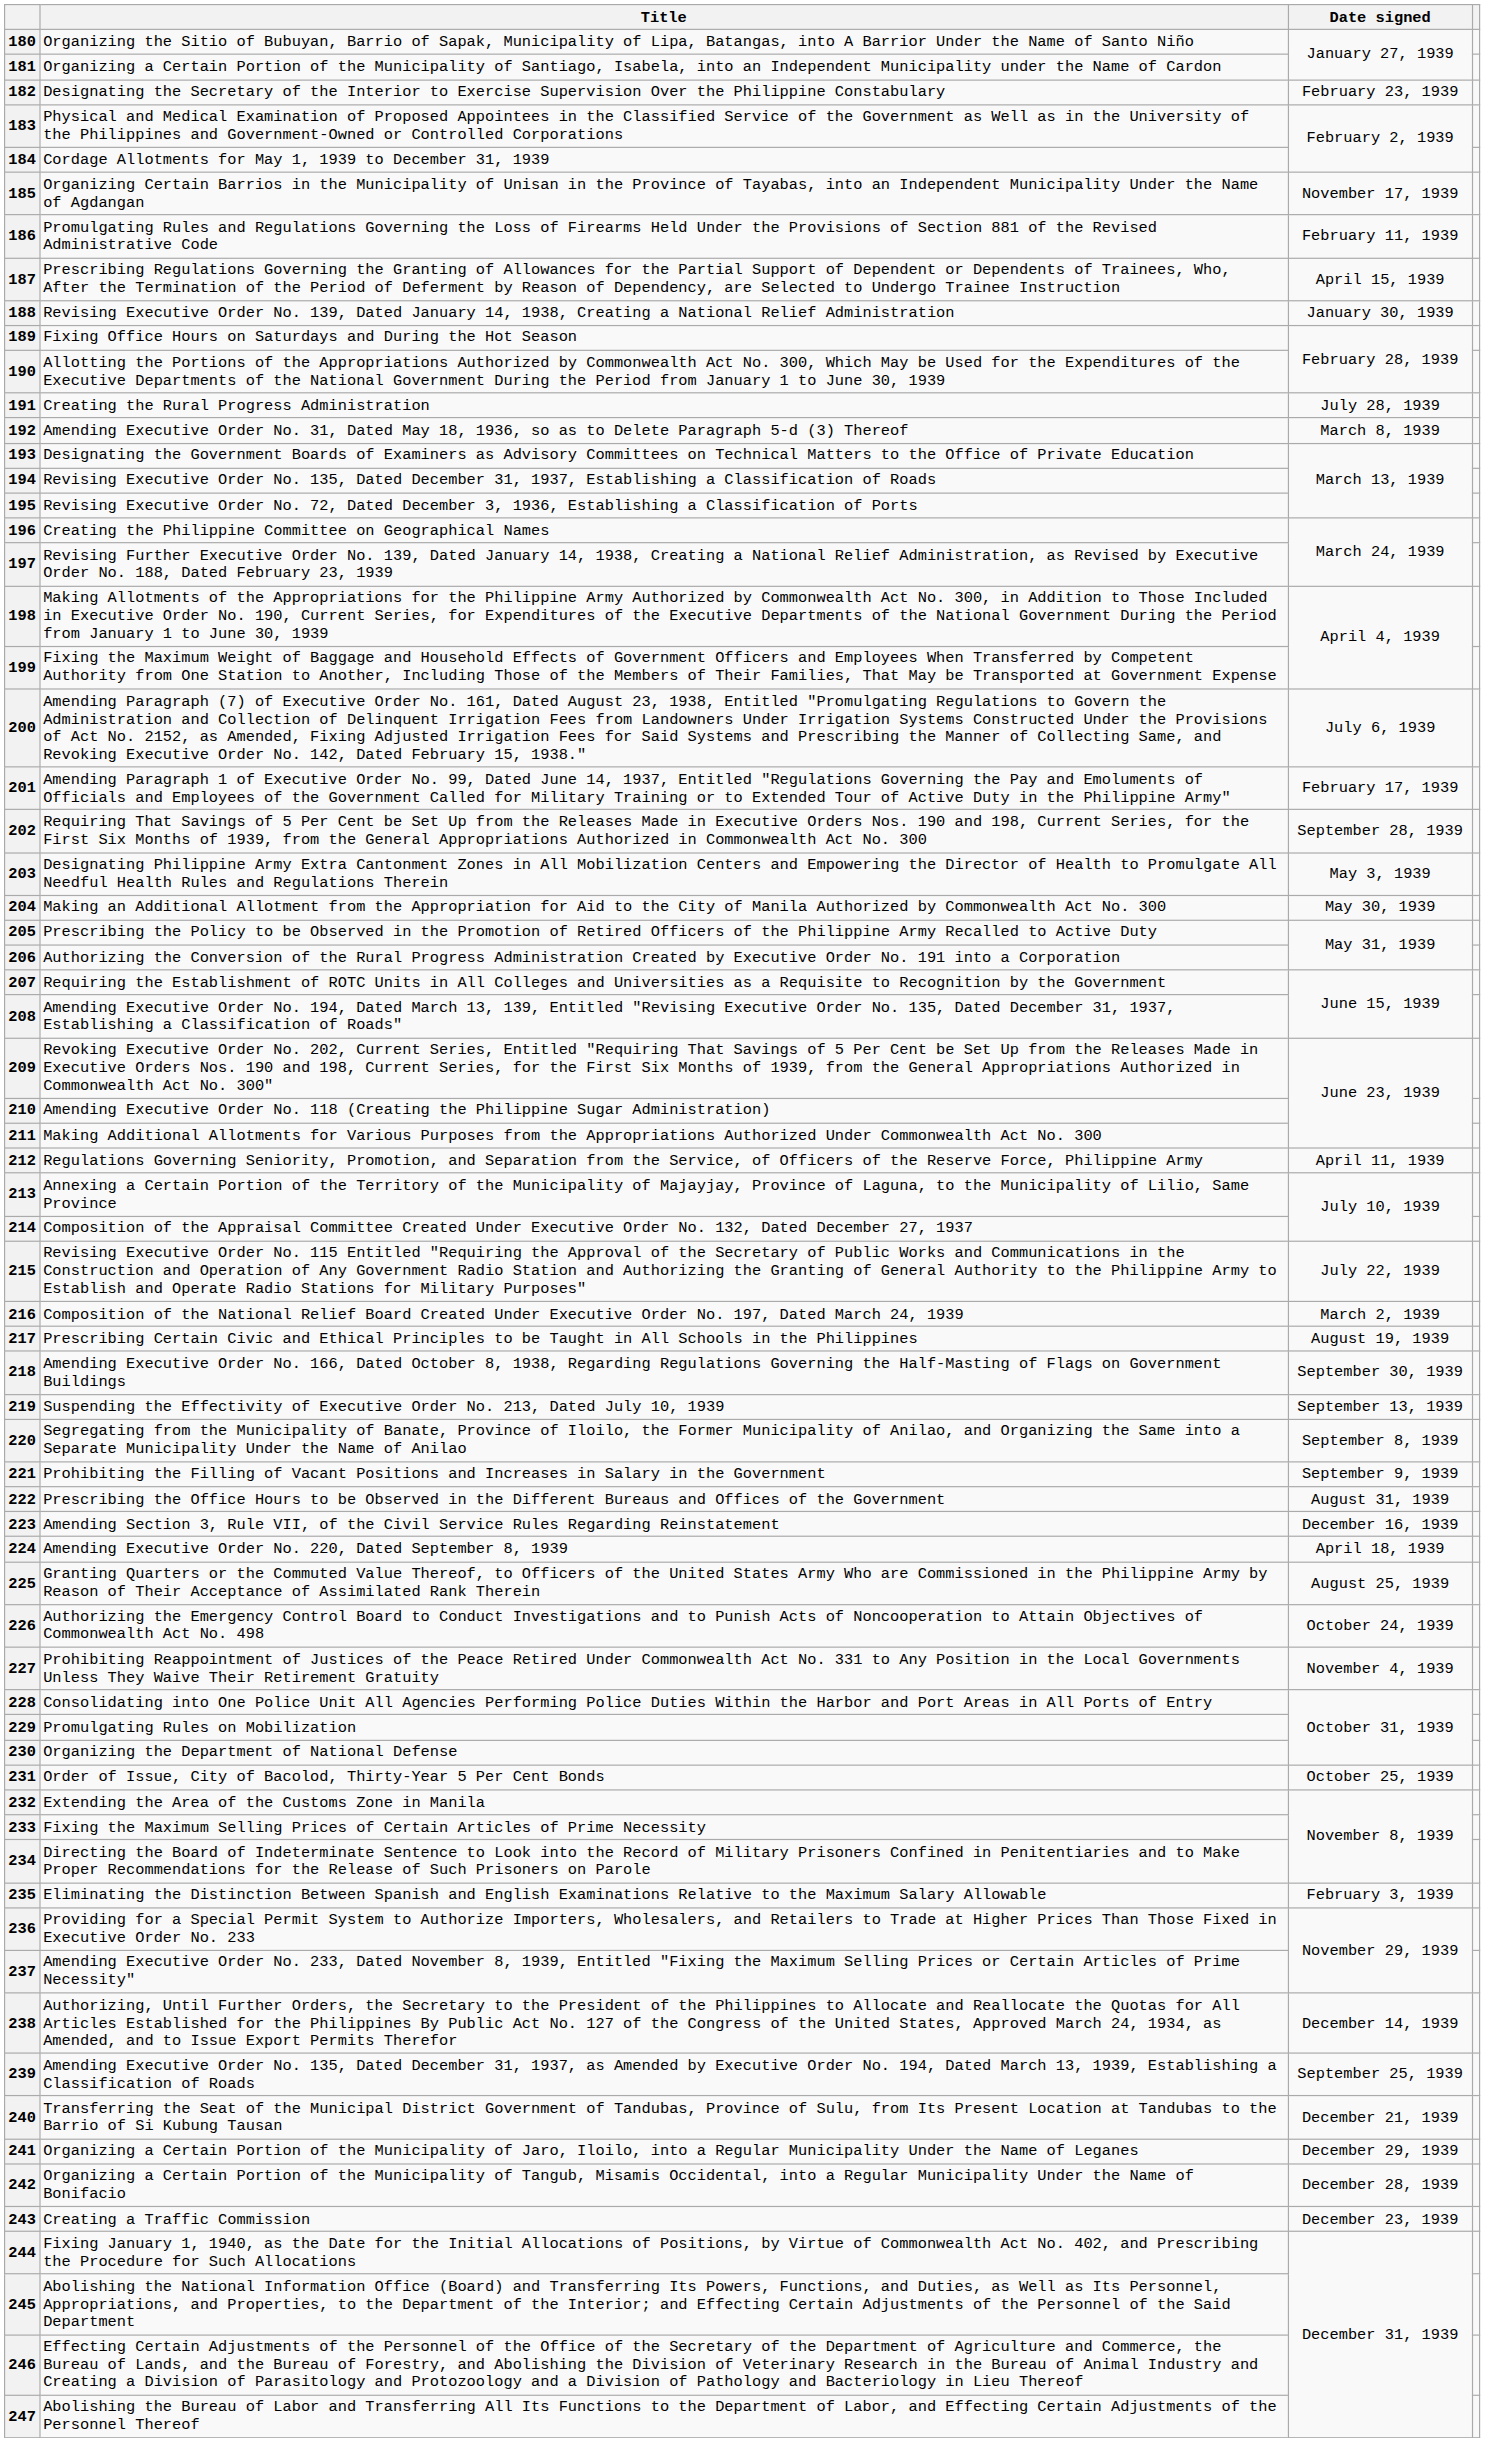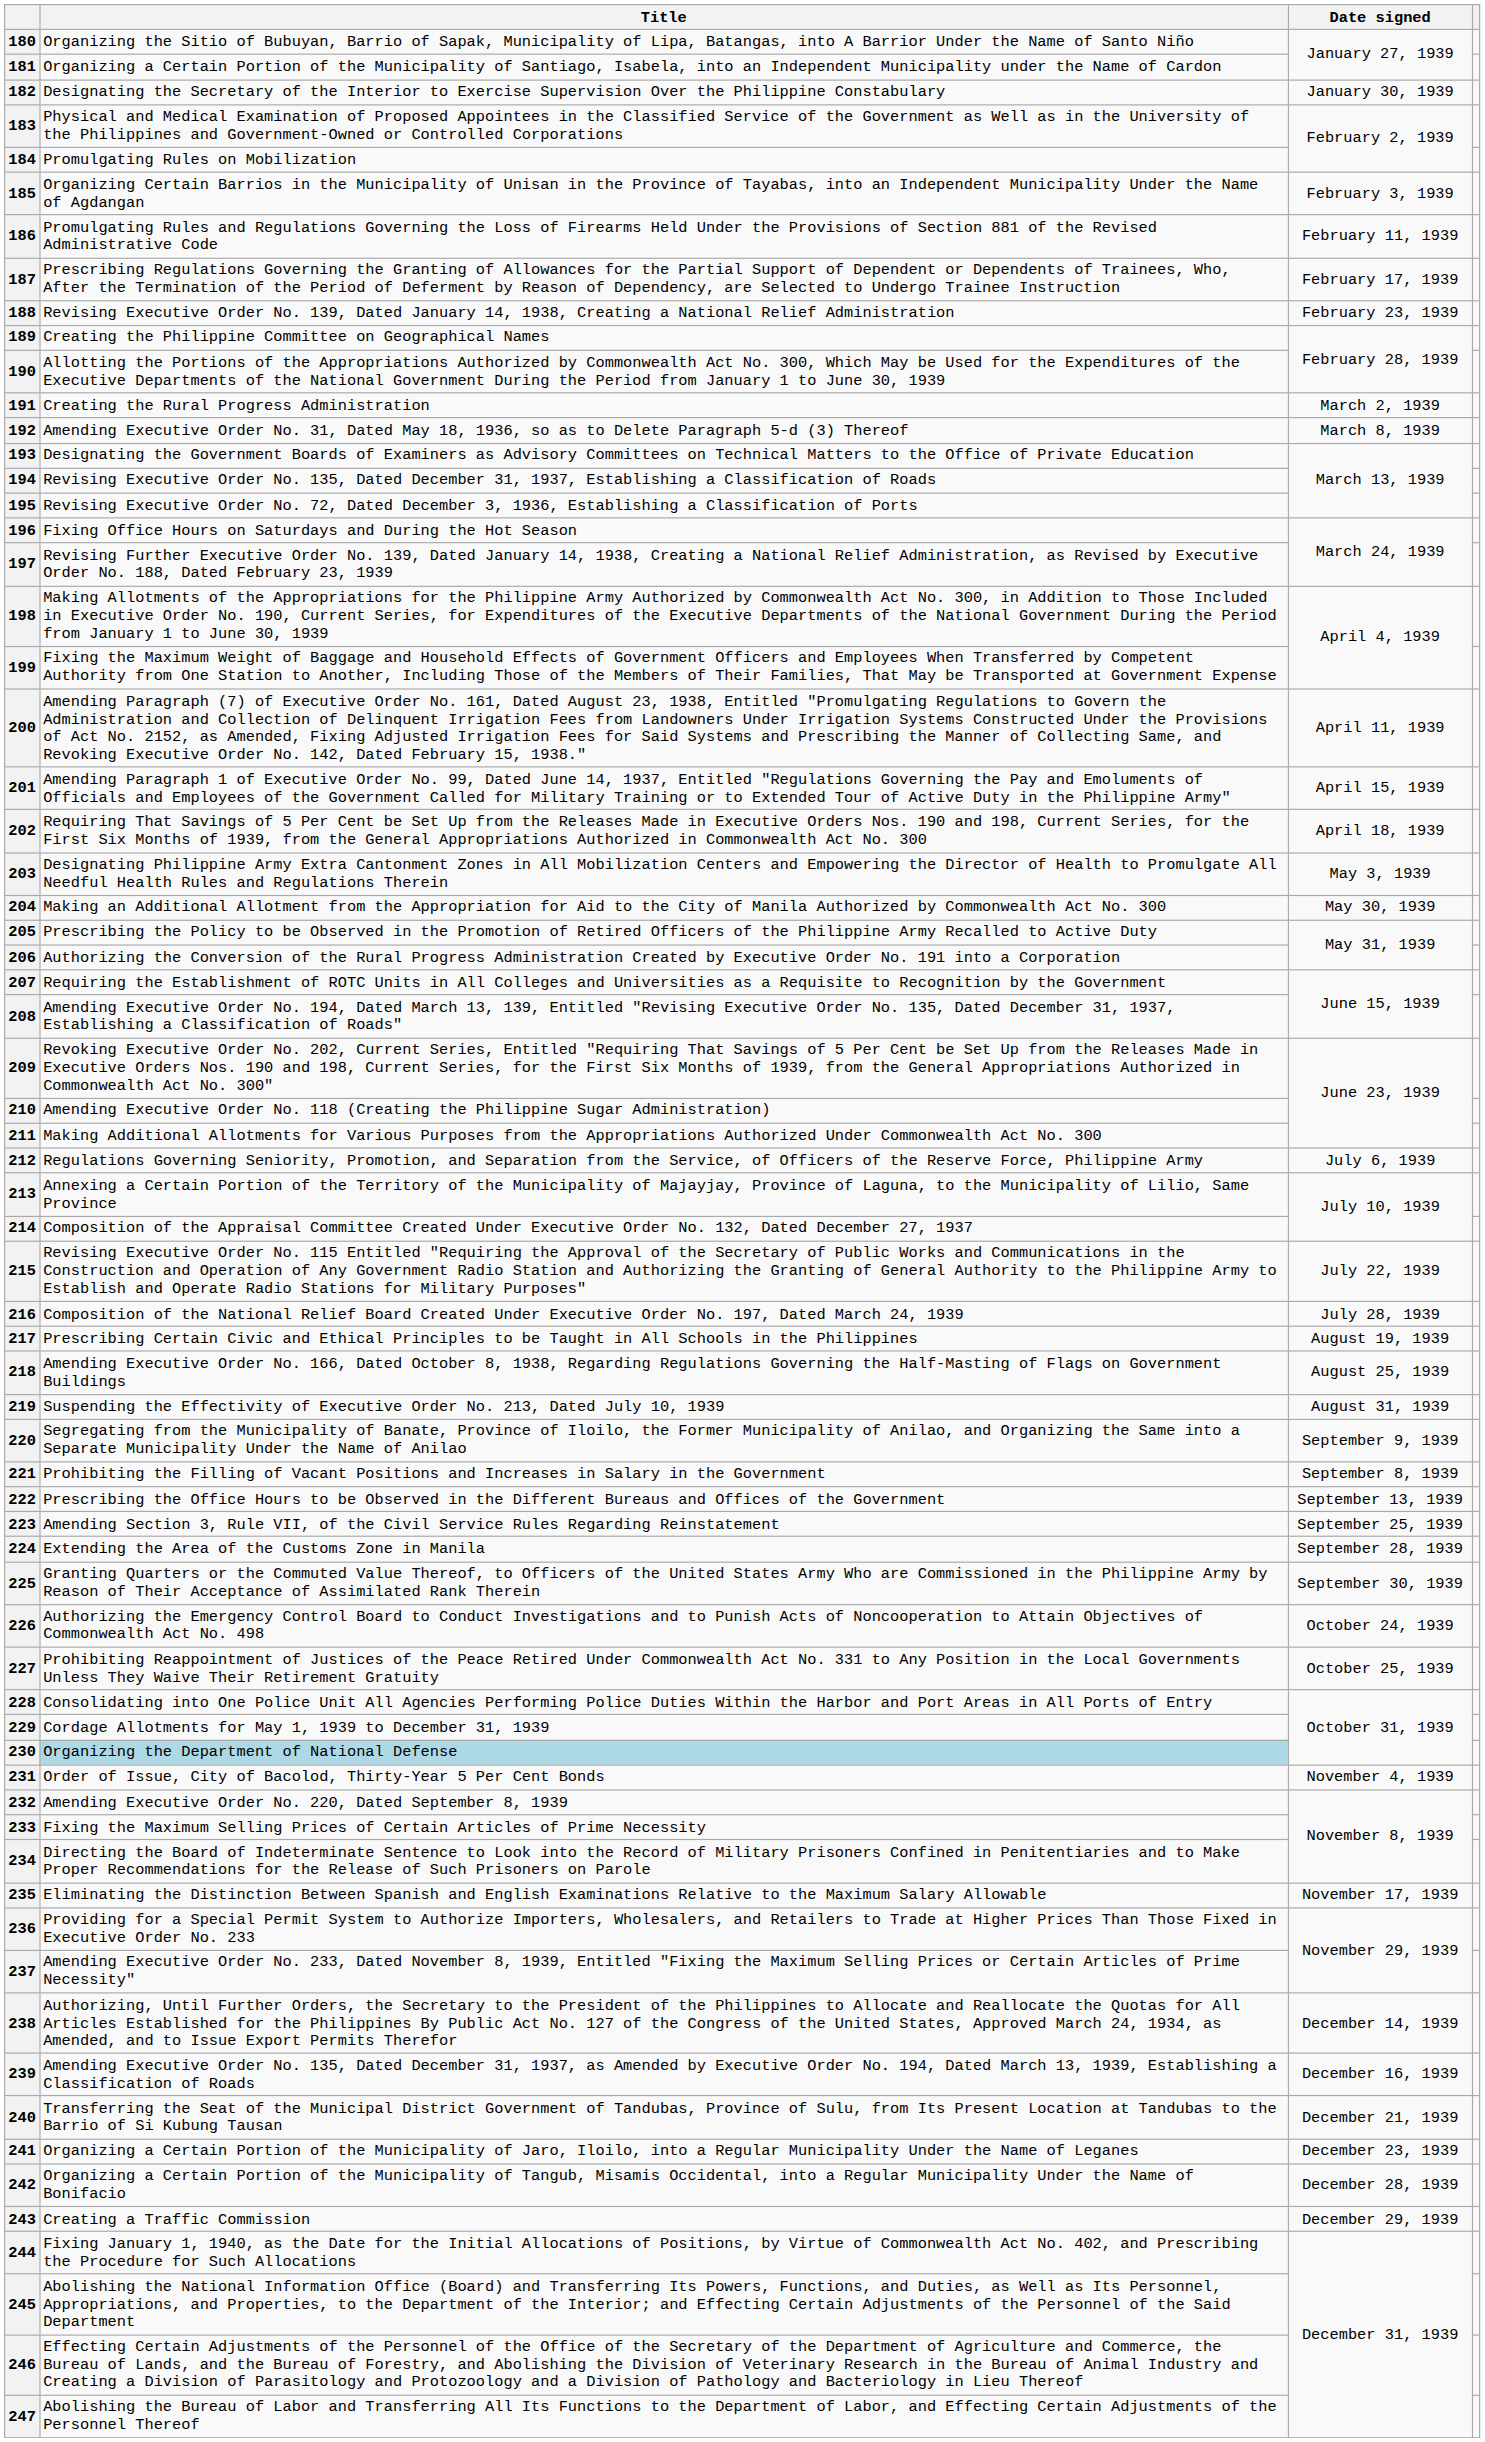182 | Date signed: February 23, 1939 -> January 30, 1939
184 | Title: Cordage Allotments for May 1, 1939 to December 31, 1939 -> Promulgating Rules on Mobilization
185 | Date signed: November 17, 1939 -> February 3, 1939
187 | Date signed: April 15, 1939 -> February 17, 1939
188 | Date signed: January 30, 1939 -> February 23, 1939
189 | Title: Fixing Office Hours on Saturdays and During the Hot Season -> Creating the Philippine Committee on Geographical Names
191 | Date signed: July 28, 1939 -> March 2, 1939
196 | Title: Creating the Philippine Committee on Geographical Names -> Fixing Office Hours on Saturdays and During the Hot Season
200 | Date signed: July 6, 1939 -> April 11, 1939
201 | Date signed: February 17, 1939 -> April 15, 1939
202 | Date signed: September 28, 1939 -> April 18, 1939
212 | Date signed: April 11, 1939 -> July 6, 1939
216 | Date signed: March 2, 1939 -> July 28, 1939
218 | Date signed: September 30, 1939 -> August 25, 1939
219 | Date signed: September 13, 1939 -> August 31, 1939
220 | Date signed: September 8, 1939 -> September 9, 1939
221 | Date signed: September 9, 1939 -> September 8, 1939
222 | Date signed: August 31, 1939 -> September 13, 1939
223 | Date signed: December 16, 1939 -> September 25, 1939
224 | Title: Amending Executive Order No. 220, Dated September 8, 1939 -> Extending the Area of the Customs Zone in Manila
224 | Date signed: April 18, 1939 -> September 28, 1939
225 | Date signed: August 25, 1939 -> September 30, 1939
227 | Date signed: November 4, 1939 -> October 25, 1939
229 | Title: Promulgating Rules on Mobilization -> Cordage Allotments for May 1, 1939 to December 31, 1939
230 | Title: no background -> lightblue background
231 | Date signed: October 25, 1939 -> November 4, 1939
232 | Title: Extending the Area of the Customs Zone in Manila -> Amending Executive Order No. 220, Dated September 8, 1939
235 | Date signed: February 3, 1939 -> November 17, 1939
239 | Date signed: September 25, 1939 -> December 16, 1939
241 | Date signed: December 29, 1939 -> December 23, 1939
243 | Date signed: December 23, 1939 -> December 29, 1939
